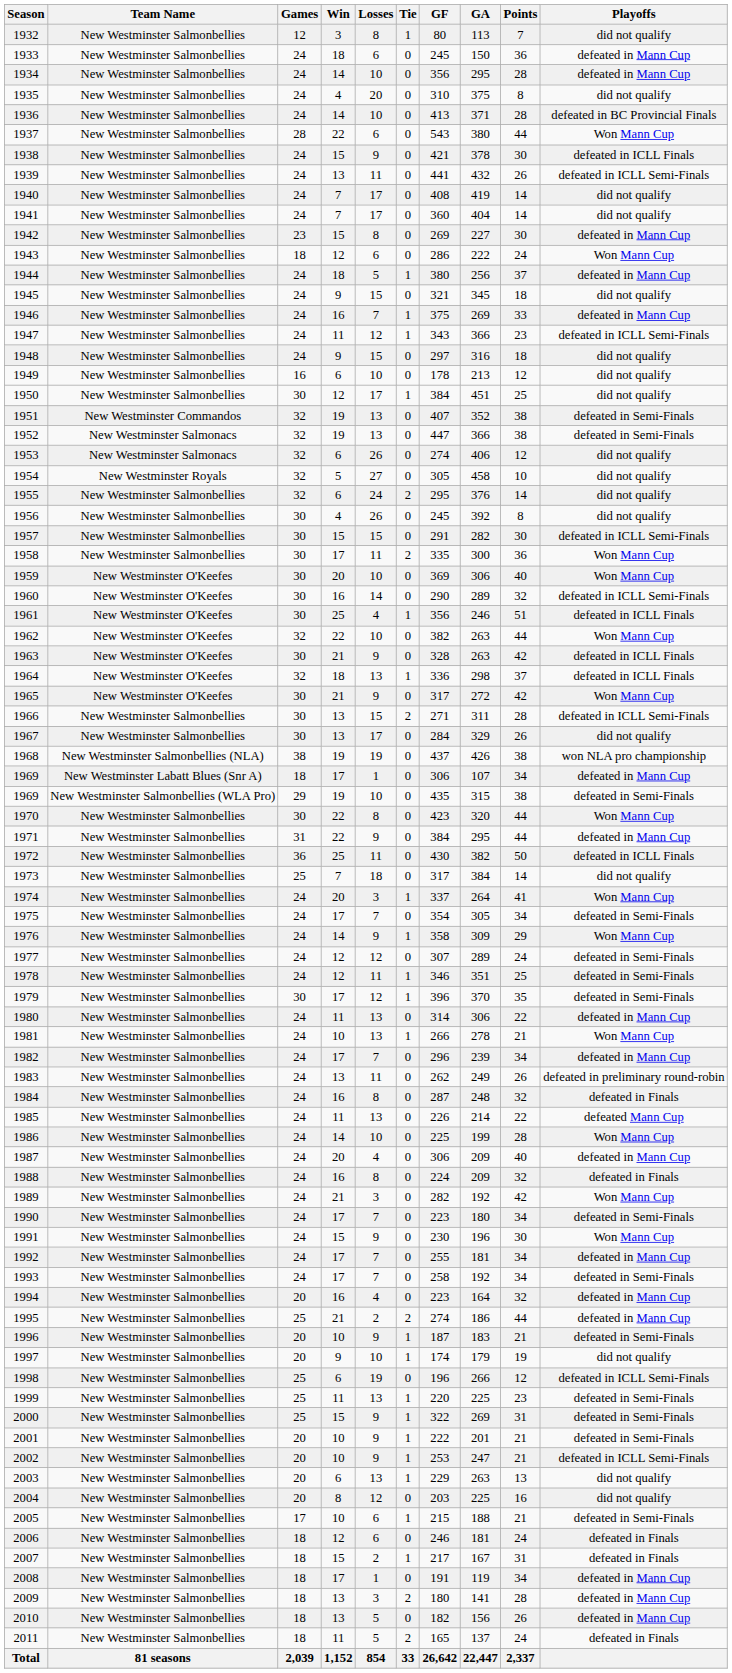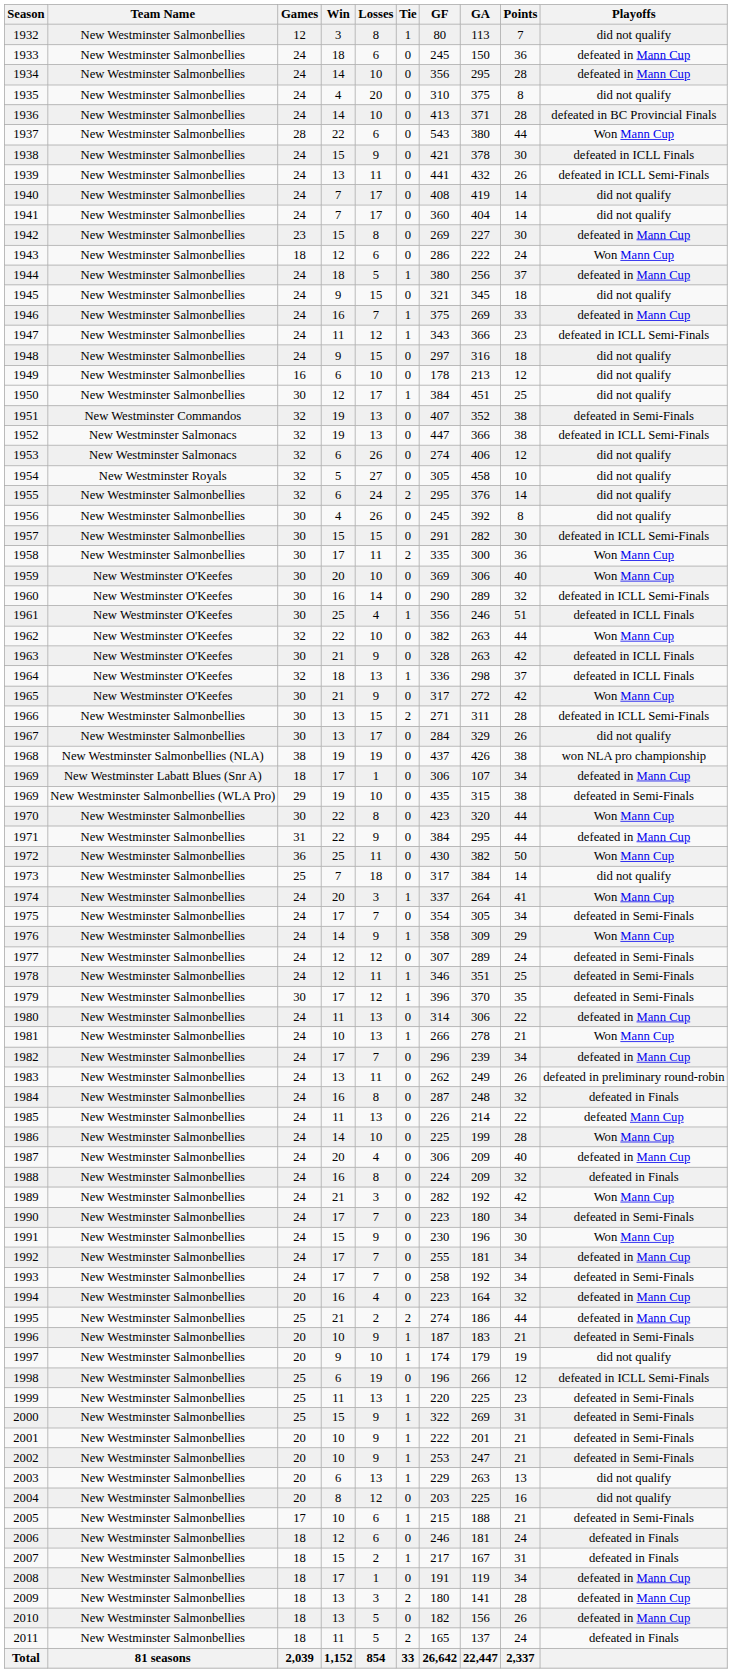1952 | Playoffs: defeated in Semi-Finals -> defeated in ICLL Semi-Finals
1972 | Playoffs: defeated in ICLL Finals -> Won Mann Cup
2002 | Playoffs: defeated in ICLL Semi-Finals -> defeated in Semi-Finals
